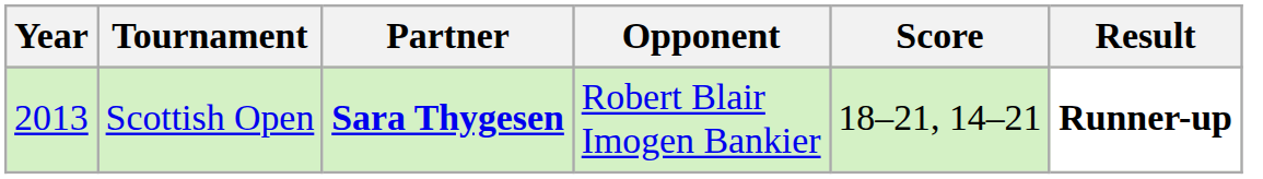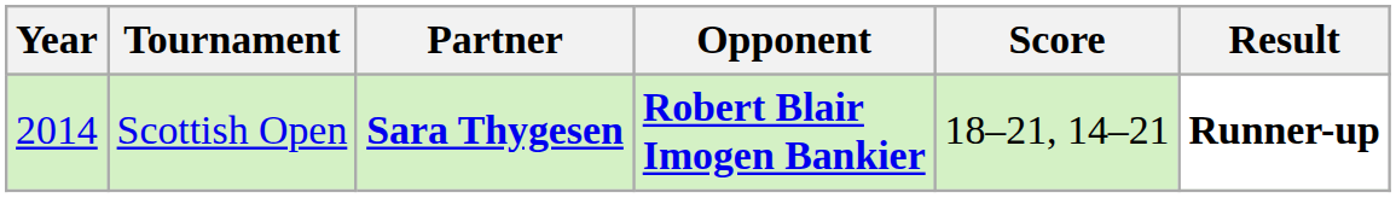Scottish Open | Year: 2013 -> 2014
Scottish Open | Opponent: normal -> bold
